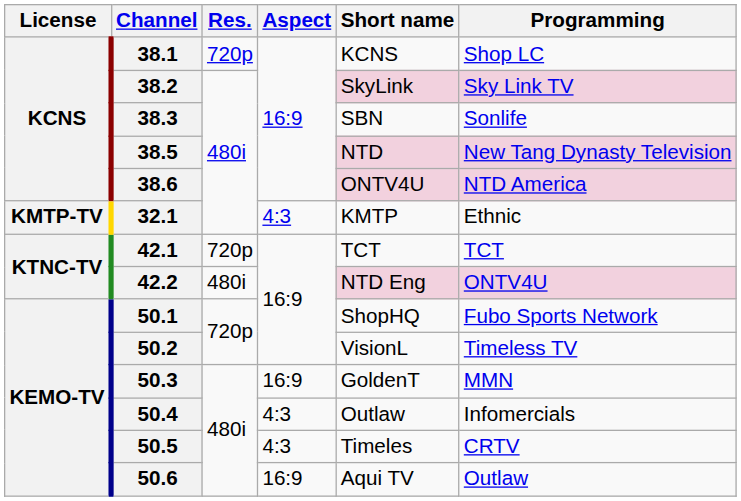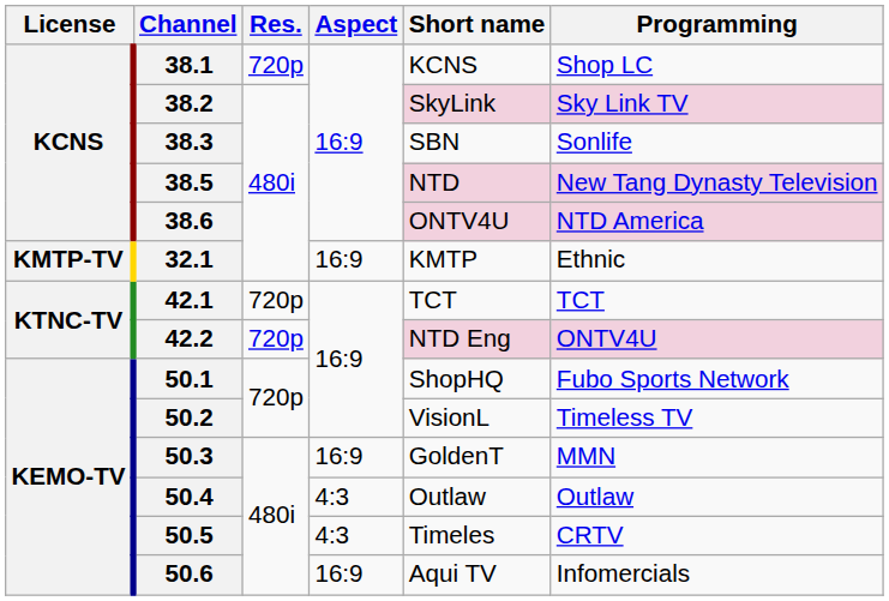32.1 | Aspect: 4:3 -> 16:9
42.2 | Res.: 480i -> 720p
50.4 | Programming: Infomercials -> Outlaw
50.6 | Programming: Outlaw -> Infomercials
